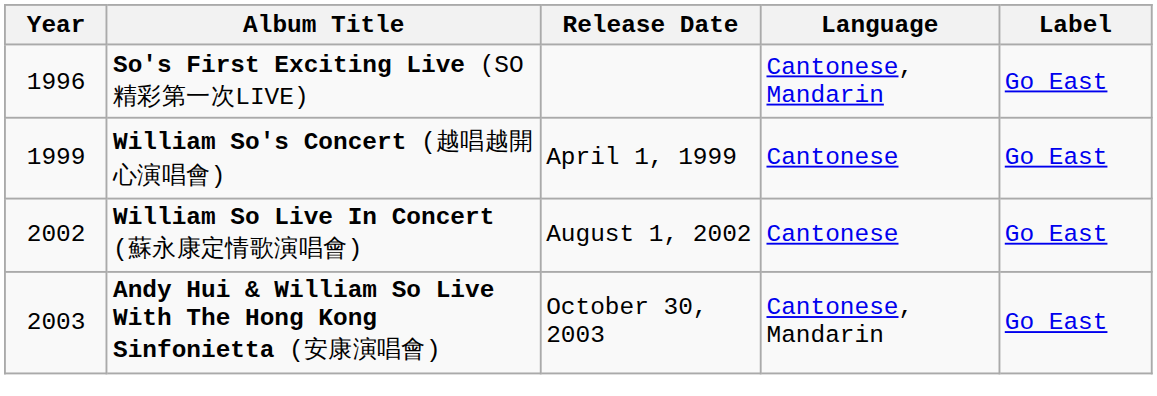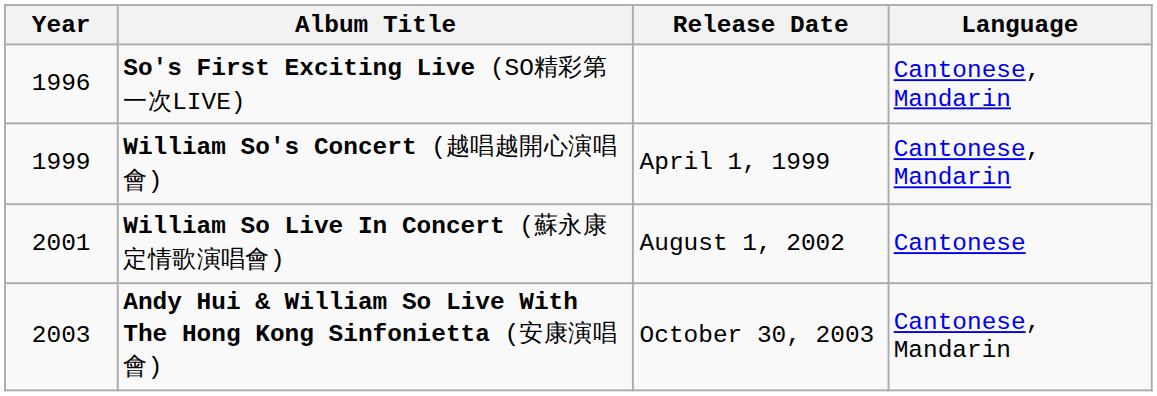- column: Label | Go East | Go East | Go East | Go East
William So's Concert (越唱越開心演唱會) | Language: Cantonese -> Cantonese, Mandarin
William So Live In Concert (蘇永康定情歌演唱會) | Year: 2002 -> 2001
